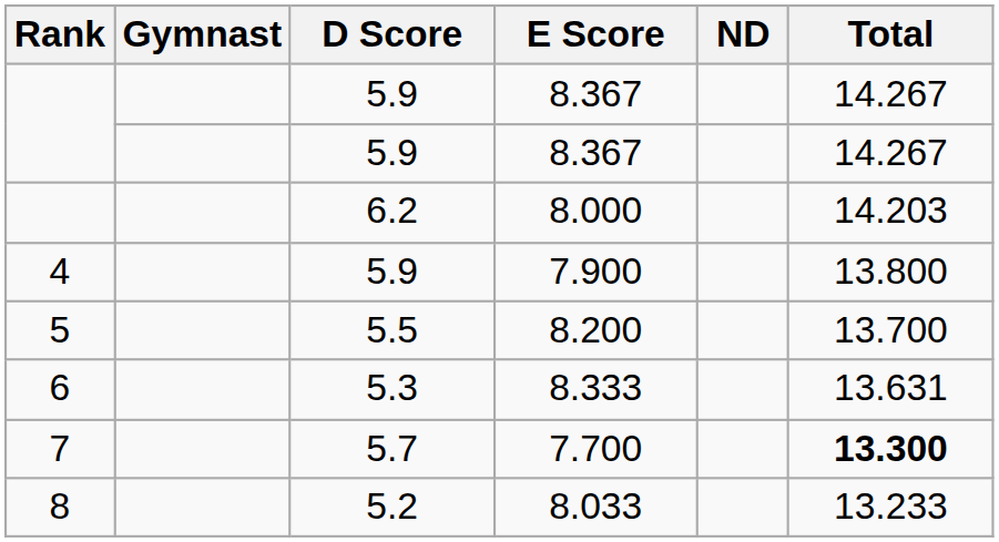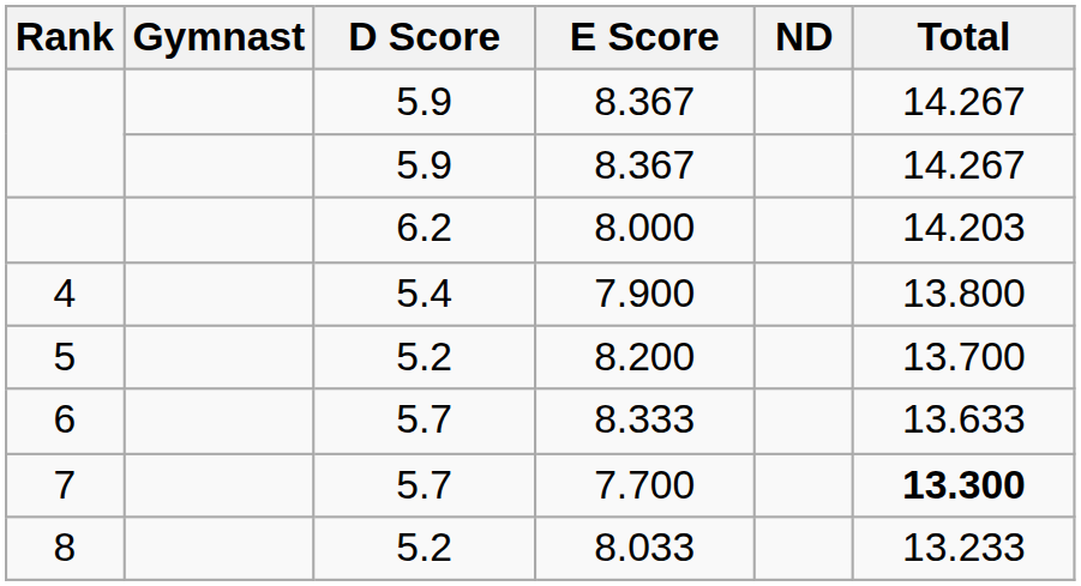7.900 | D Score: 5.9 -> 5.4
8.200 | D Score: 5.5 -> 5.2
8.333 | D Score: 5.3 -> 5.7
8.333 | Total: 13.631 -> 13.633
